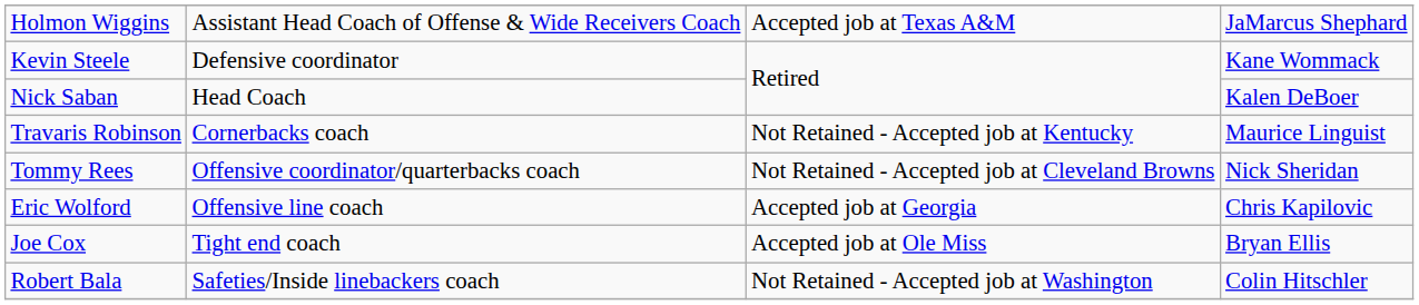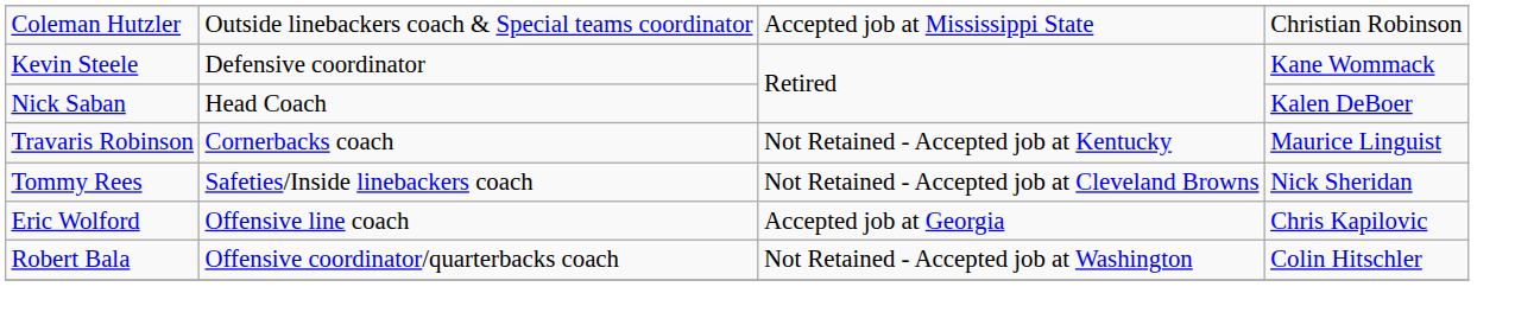- row: Holmon Wiggins | Assistant Head Coach of Offense & Wide Receivers Coach | Accepted job at Texas A&M | JaMarcus Shephard
+ row: Coleman Hutzler | Outside linebackers coach & Special teams coordinator | Accepted job at Mississippi State | Christian Robinson
Tommy Rees | column 2: Offensive coordinator/quarterbacks coach -> Safeties/Inside linebackers coach
- row: Joe Cox | Tight end coach | Accepted job at Ole Miss | Bryan Ellis
Robert Bala | column 2: Safeties/Inside linebackers coach -> Offensive coordinator/quarterbacks coach
